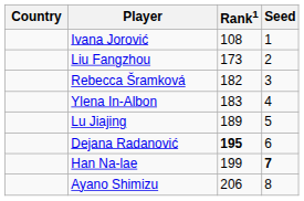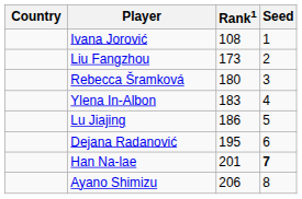Rebecca Šramková | Rank1: 182 -> 180
Lu Jiajing | Rank1: 189 -> 186
Dejana Radanović | Rank1: bold -> normal
Han Na-lae | Rank1: 199 -> 201
